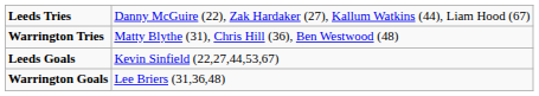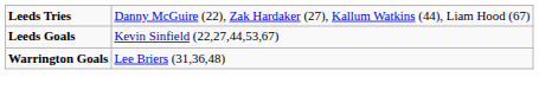- row: Warrington Tries | Matty Blythe (31), Chris Hill (36), Ben Westwood (48)
